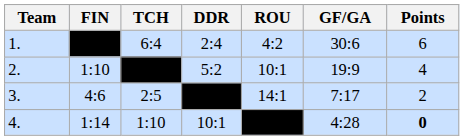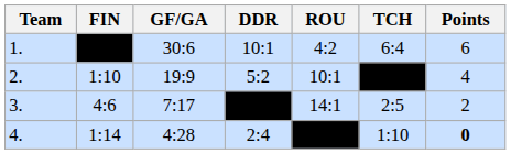columns swapped: TCH <-> GF/GA
1. | DDR: 2:4 -> 10:1
4. | DDR: 10:1 -> 2:4
